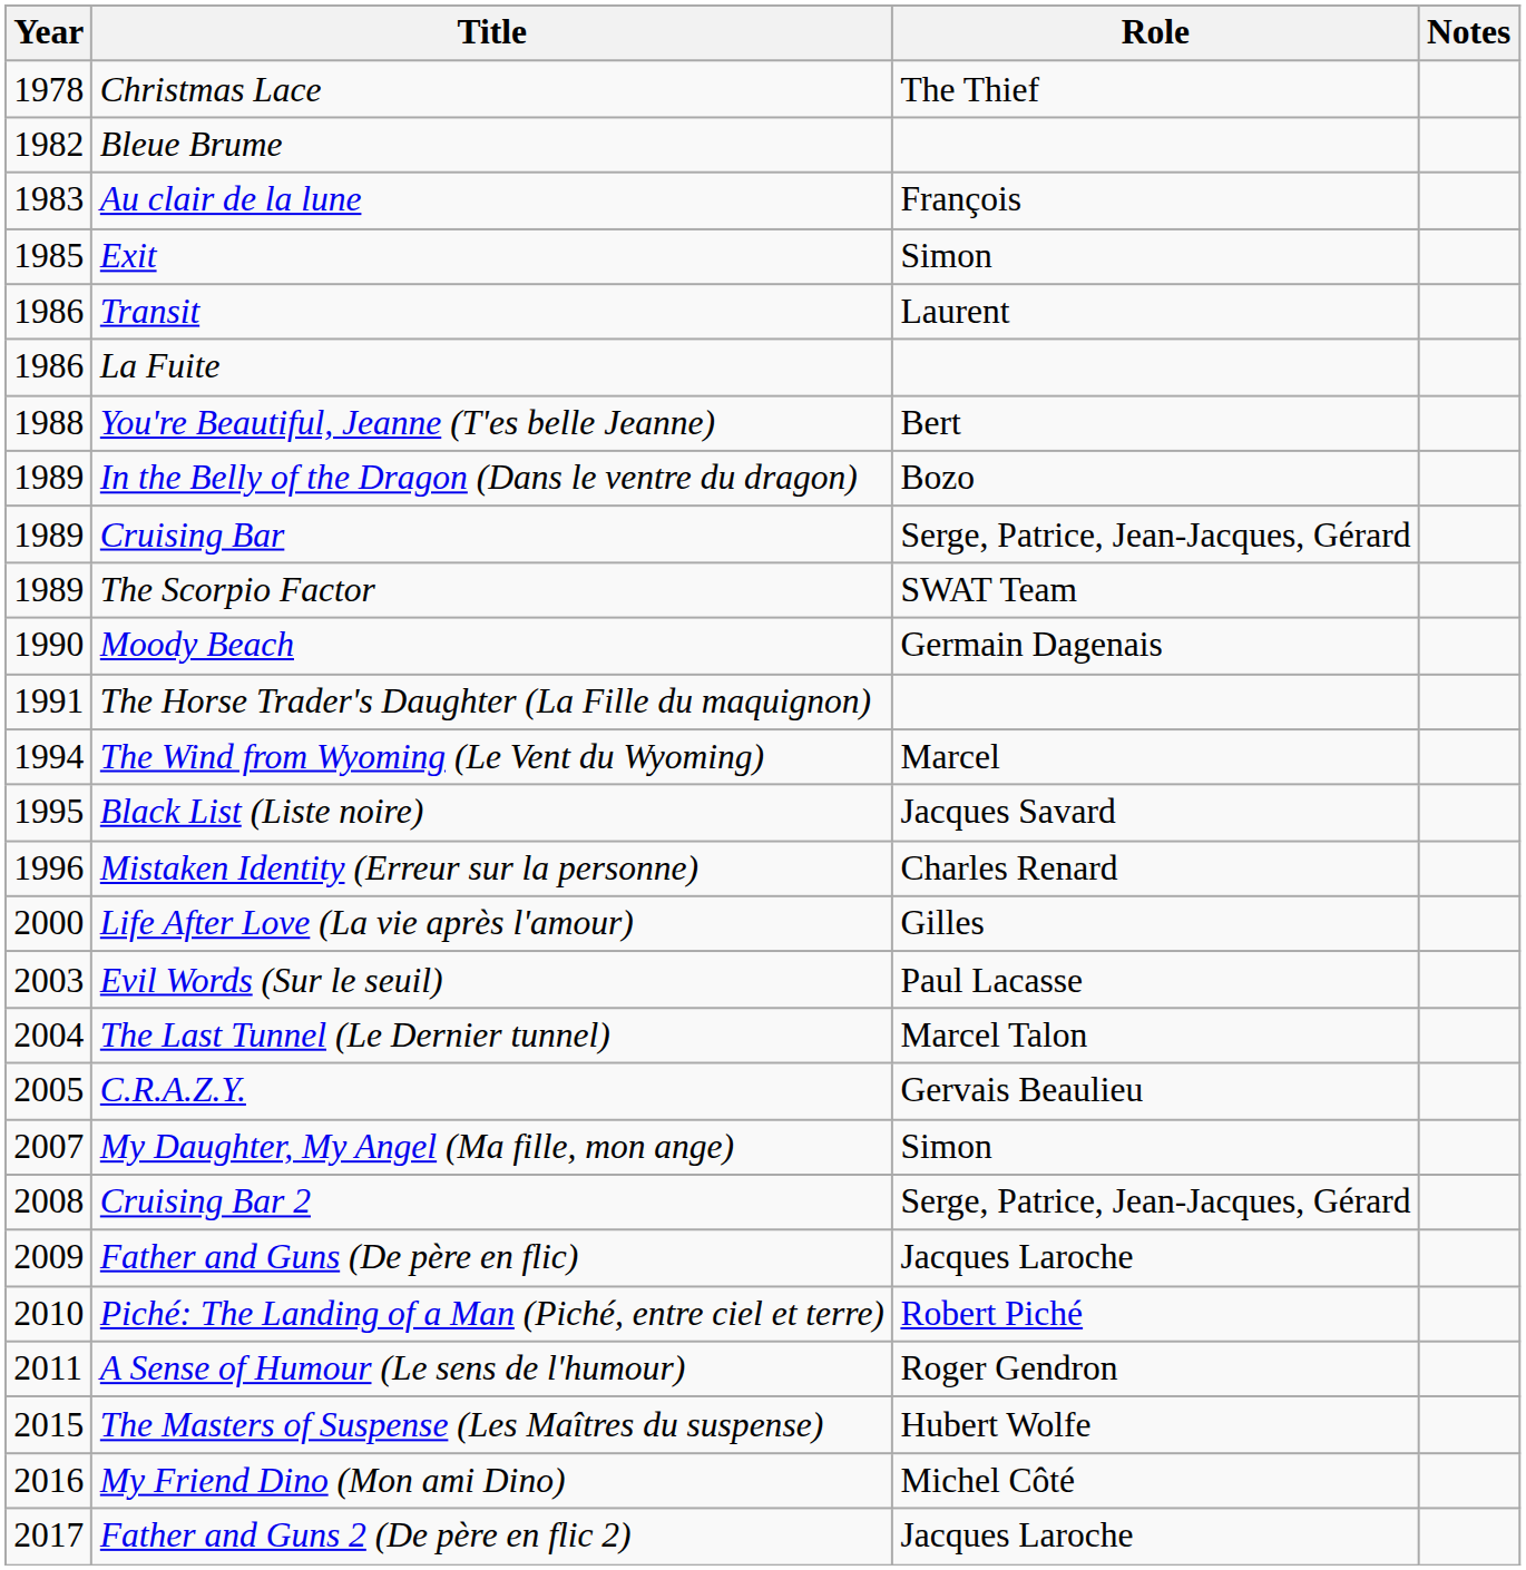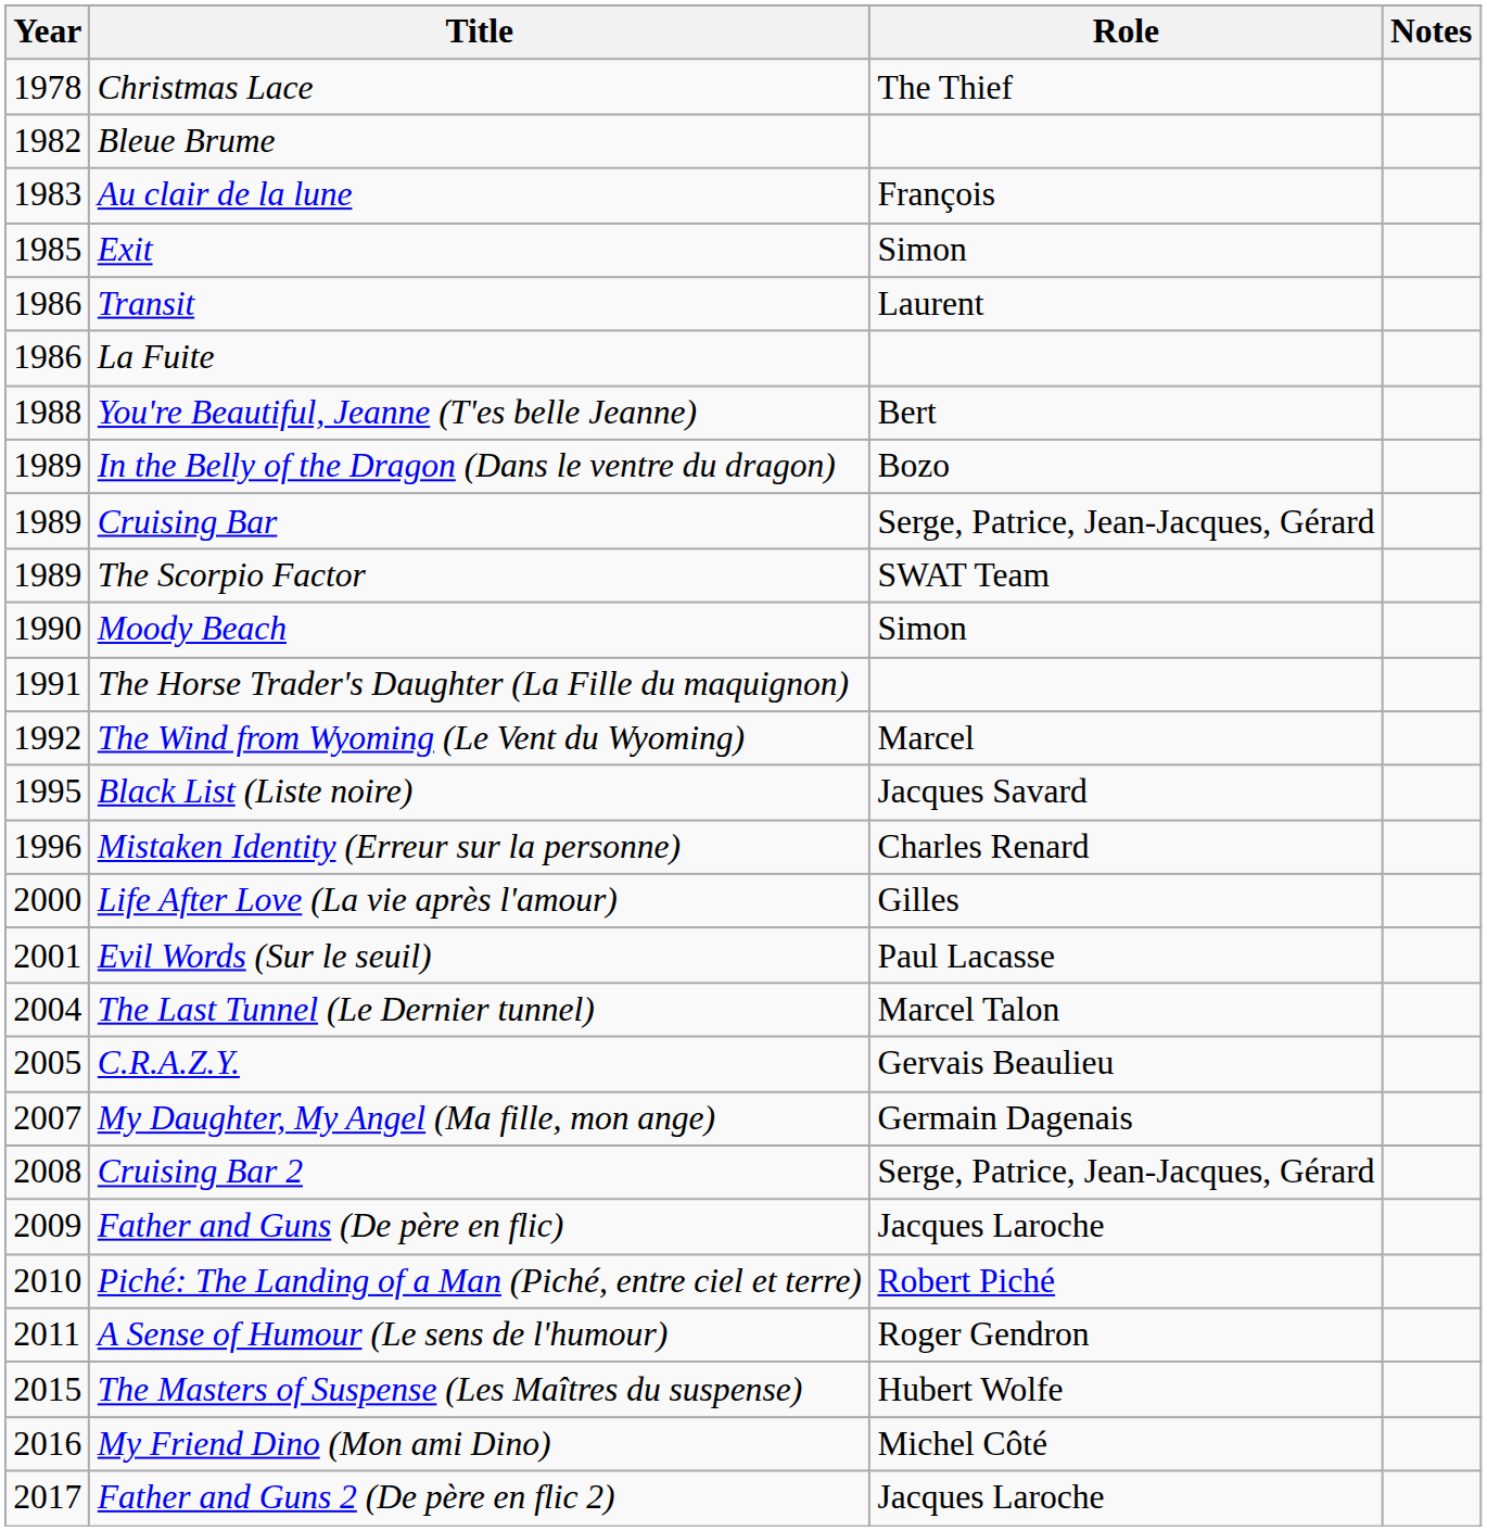Moody Beach | Role: Germain Dagenais -> Simon
The Wind from Wyoming (Le Vent du Wyoming) | Year: 1994 -> 1992
Evil Words (Sur le seuil) | Year: 2003 -> 2001
My Daughter, My Angel (Ma fille, mon ange) | Role: Simon -> Germain Dagenais
